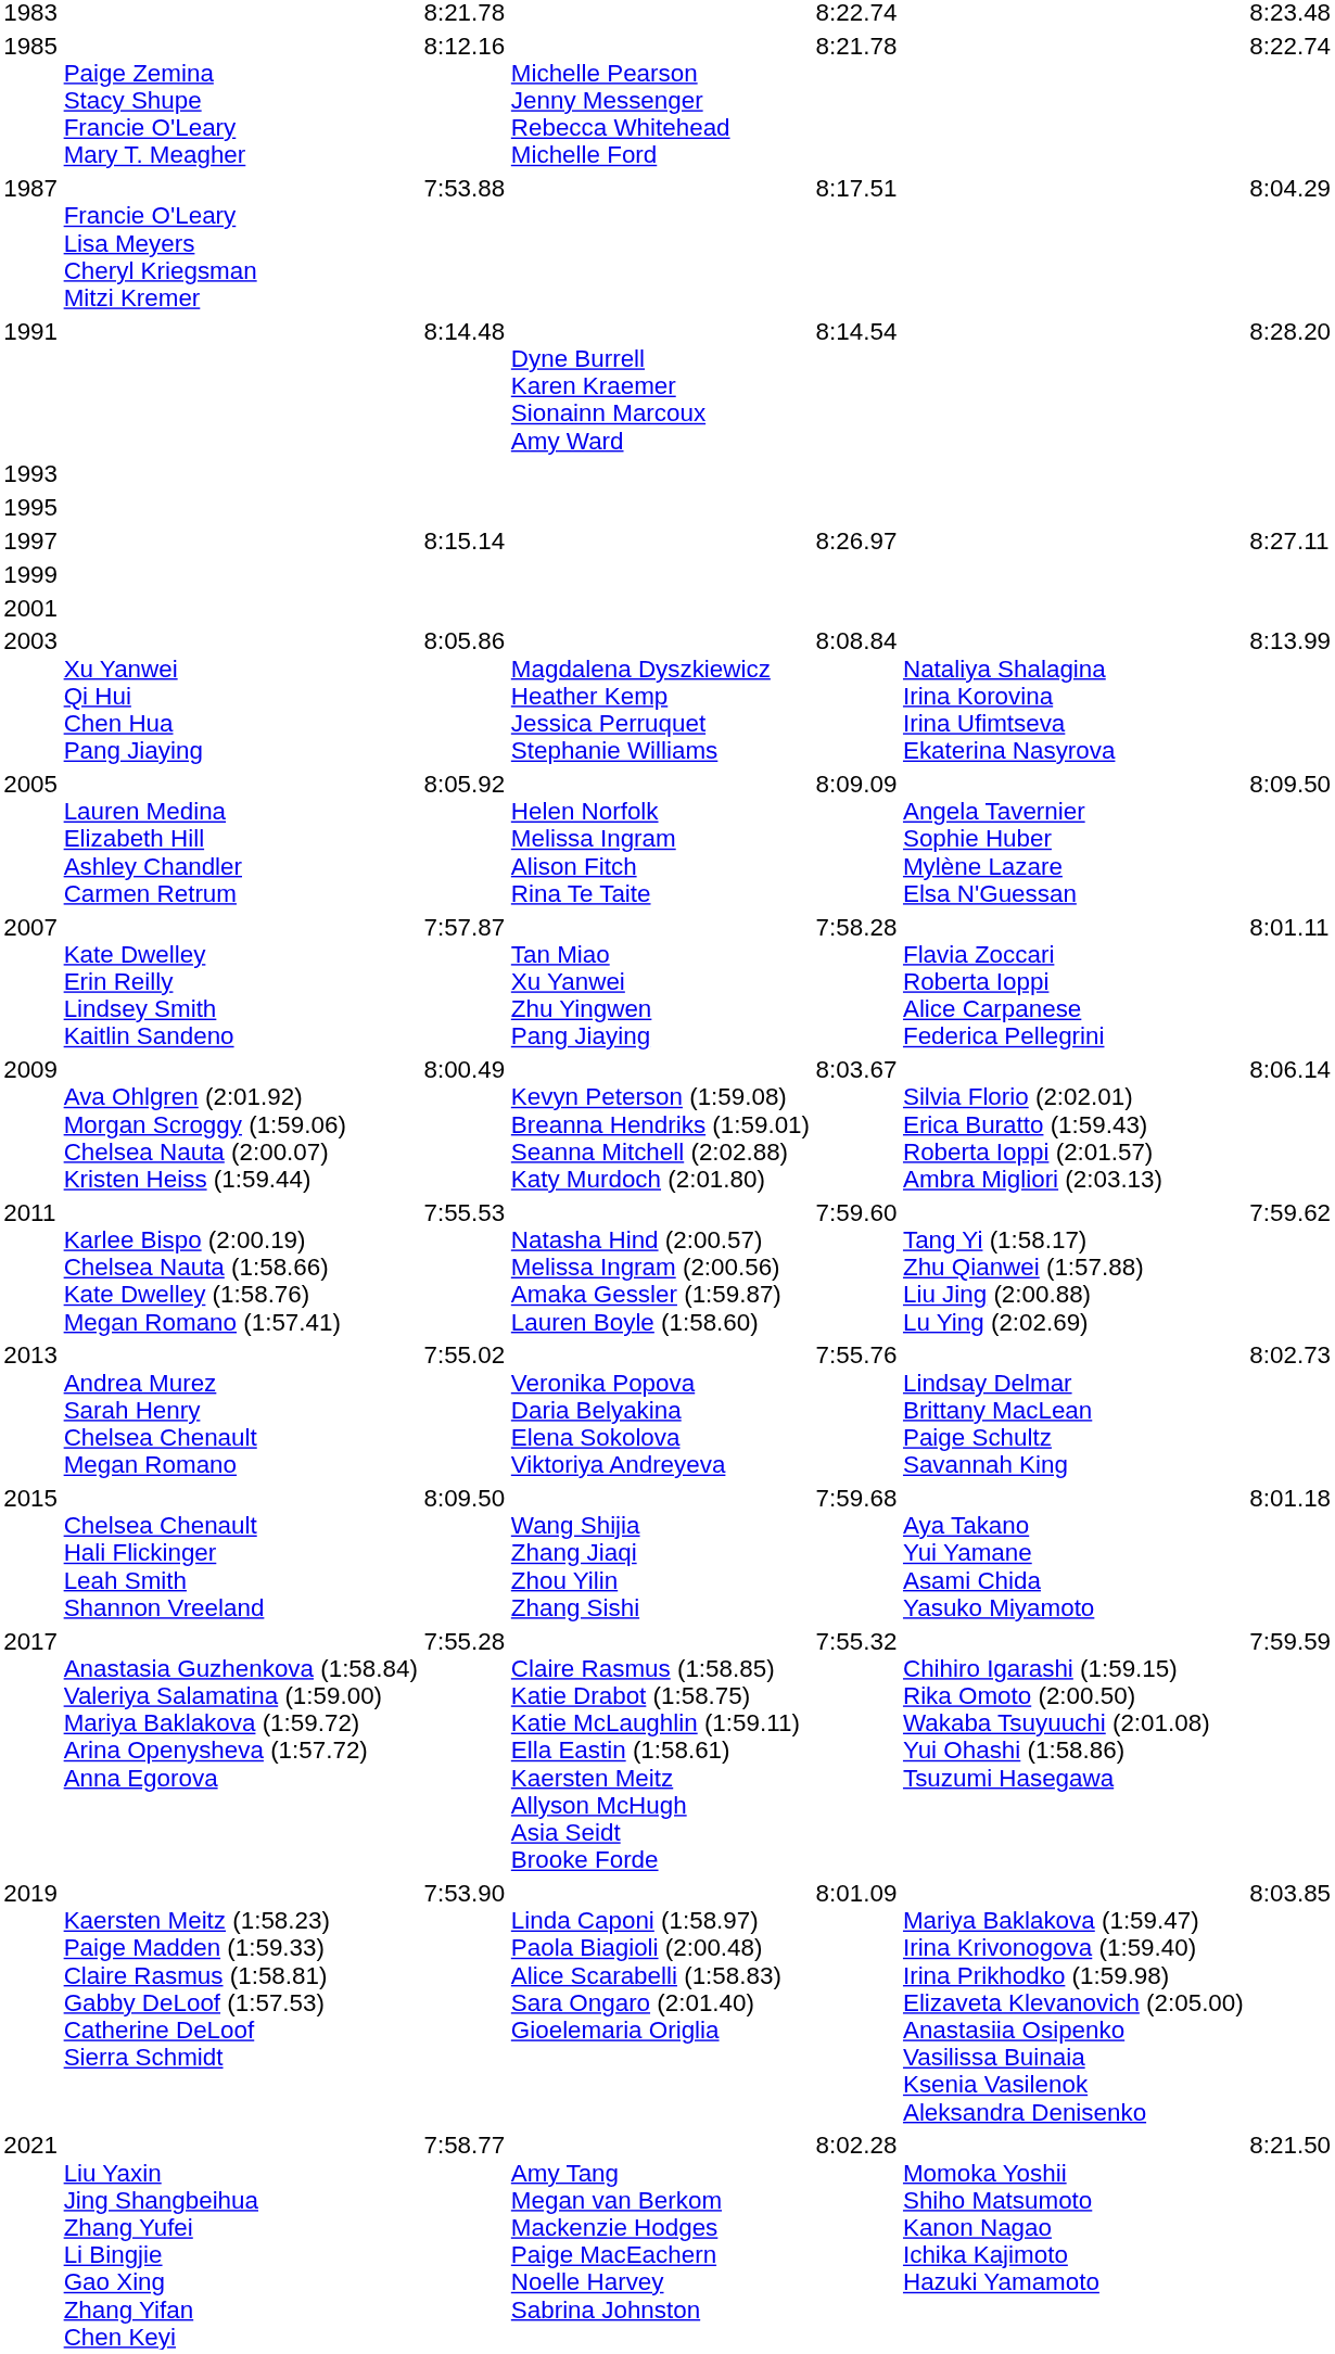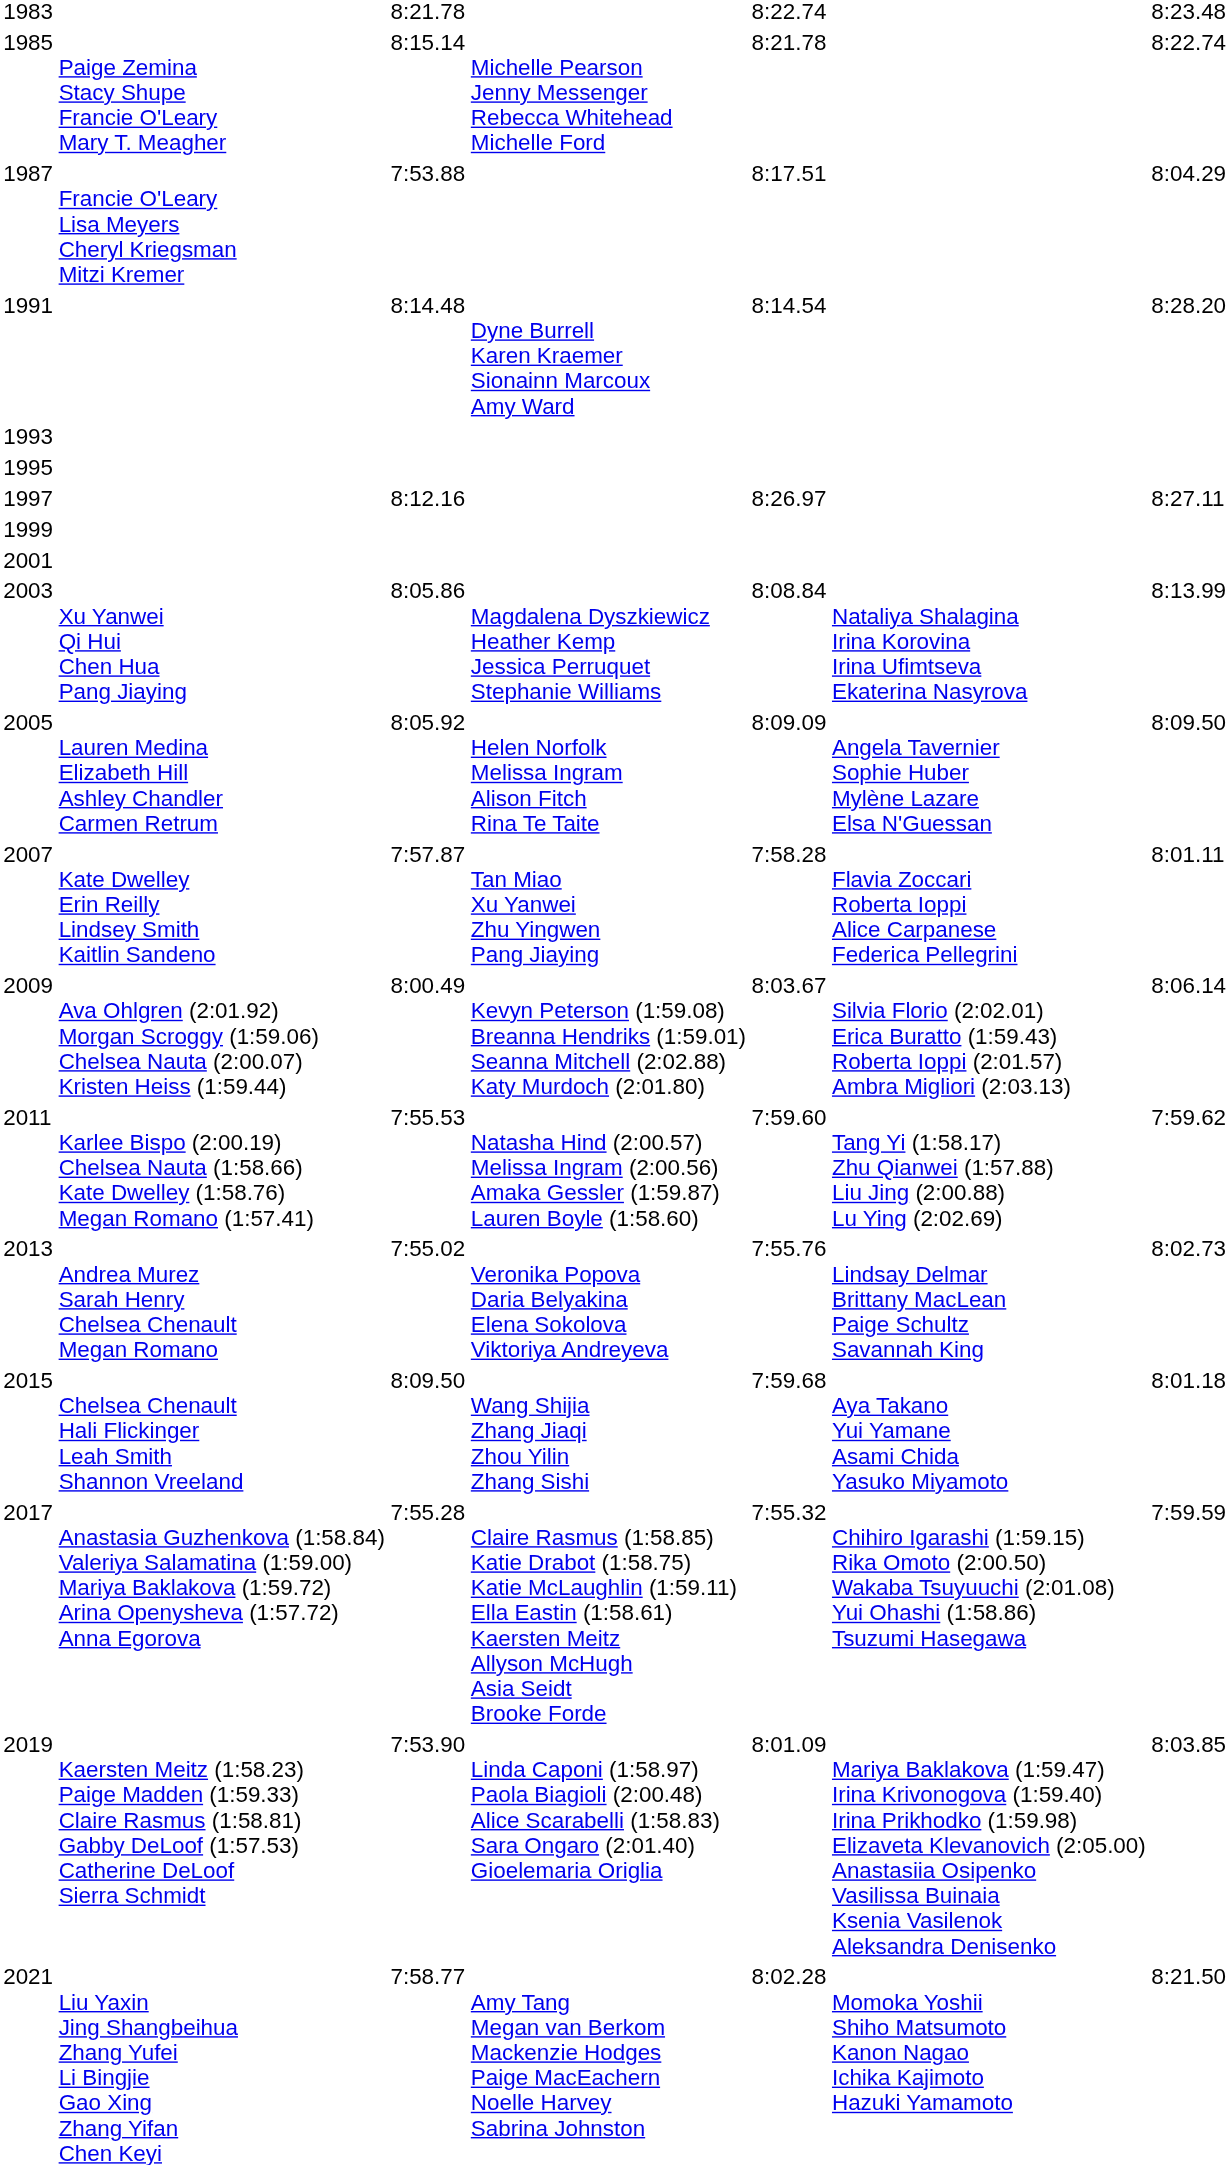1985 | column 3: 8:12.16 -> 8:15.14
1997 | column 3: 8:15.14 -> 8:12.16
